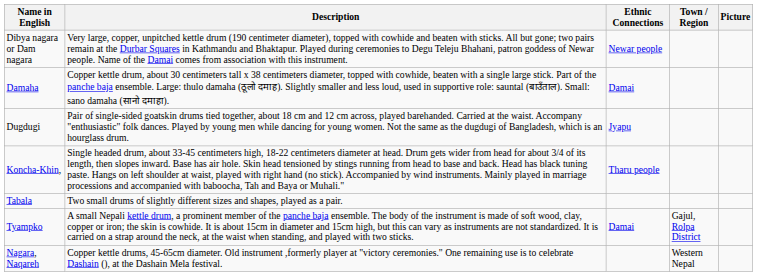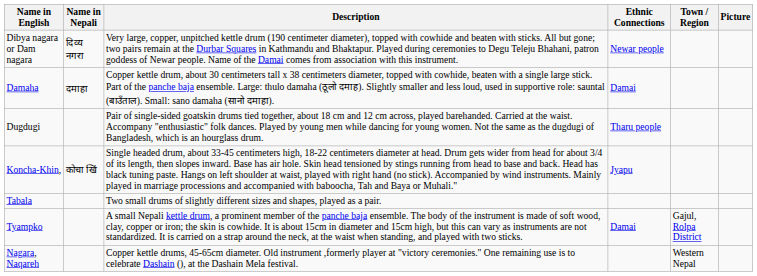+ column: Name in Nepali | दिव्य नगरा | दमाहा | कोचा खिं
Dugdugi | Ethnic Connections: Jyapu -> Tharu people
Koncha-Khin, | Ethnic Connections: Tharu people -> Jyapu
